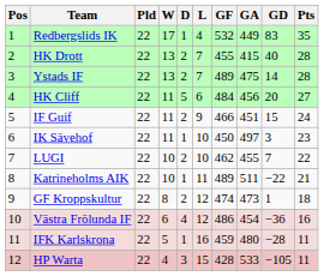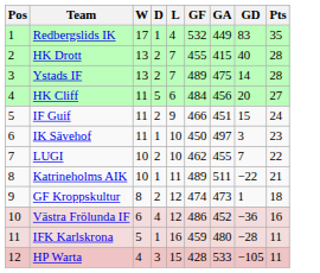- column: Pld | 22 | 22 | 22 | 22 | 22 | 22 | 22 | 22 | 22 | 22 | 22 | 22
Västra Frölunda IF | GA: 454 -> 452
